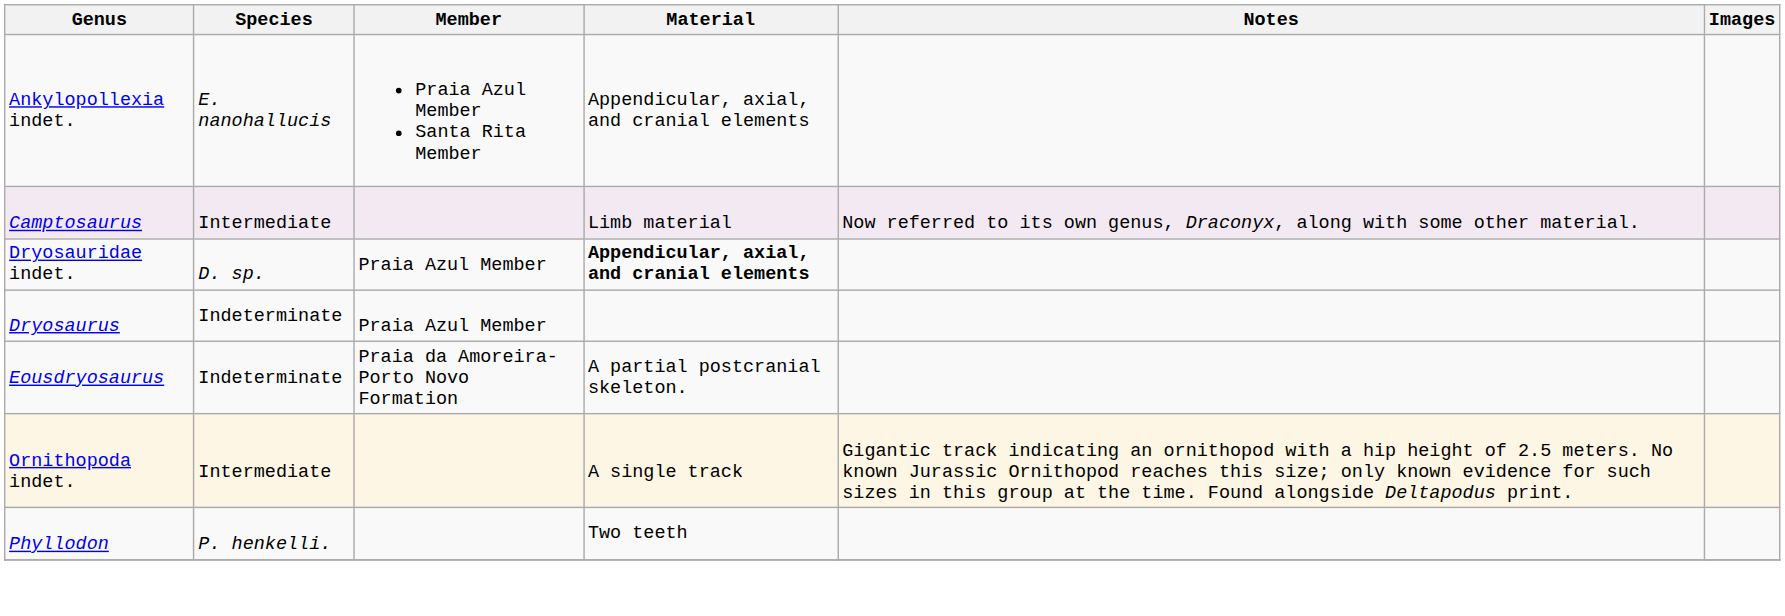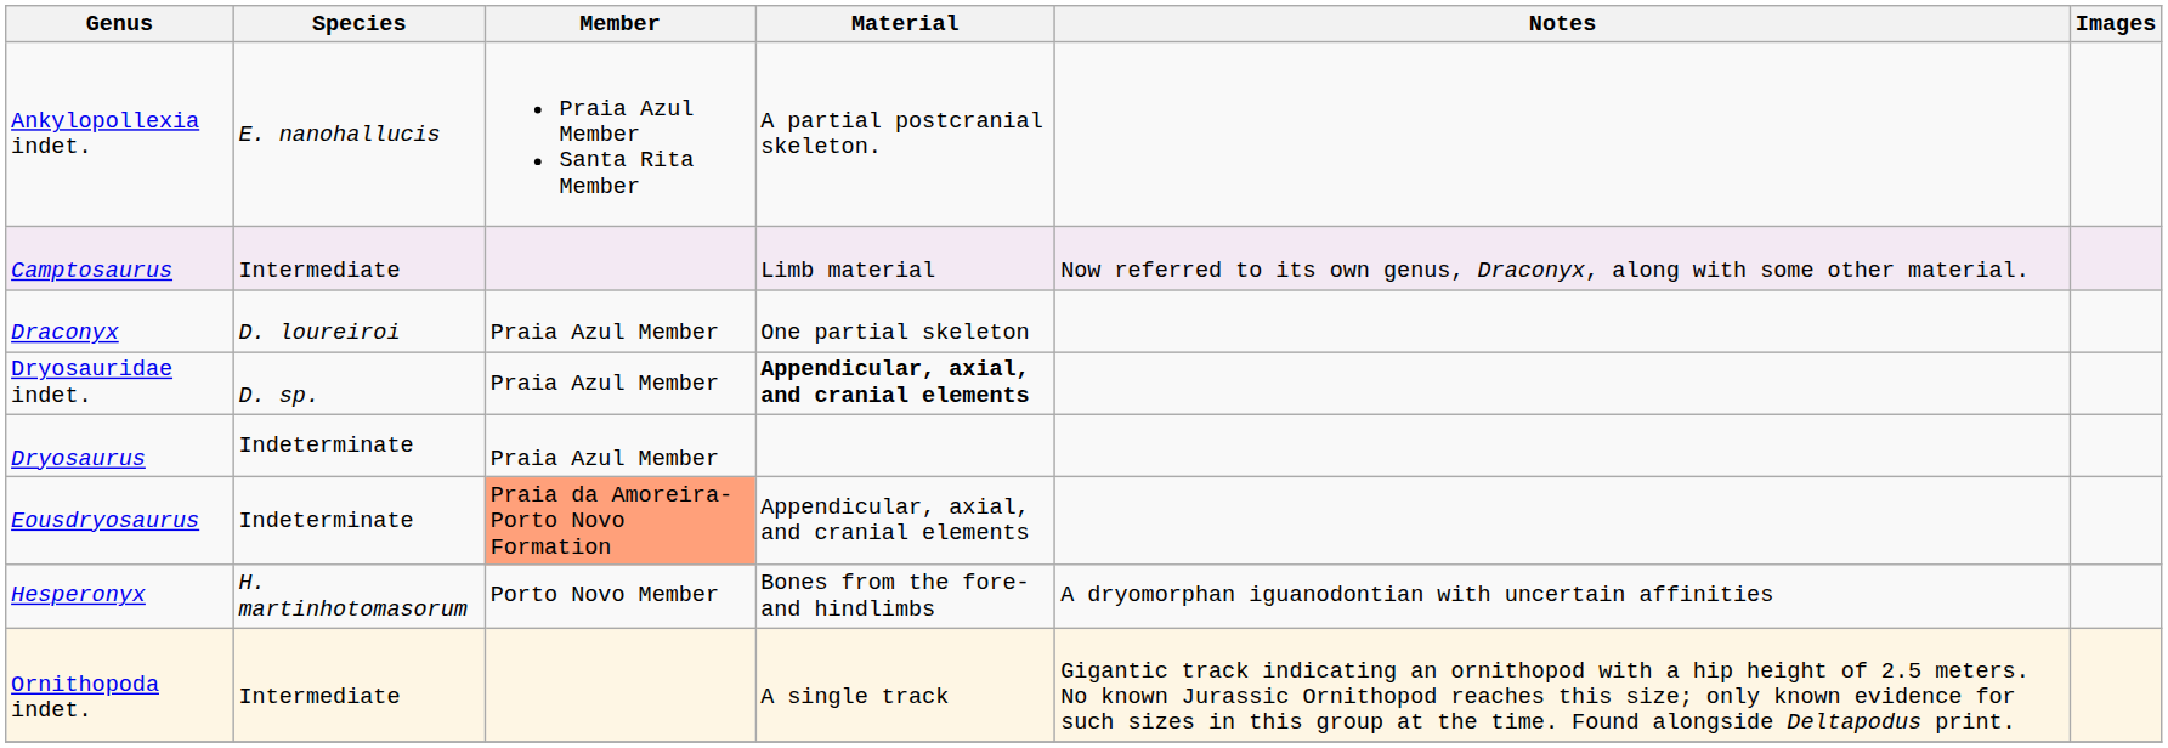Ankylopollexia indet. | Material: Appendicular, axial, and cranial elements -> A partial postcranial skeleton.
+ row: Draconyx | D. loureiroi | Praia Azul Member | One partial skeleton
Eousdryosaurus | Member: no background -> lightsalmon background
Eousdryosaurus | Material: A partial postcranial skeleton. -> Appendicular, axial, and cranial elements
+ row: Hesperonyx | H. martinhotomasorum | Porto Novo Member | Bones from the fore- and hindlimbs | A dryomorphan iguanodontian with uncertain affinities
- row: Phyllodon | P. henkelli. | Two teeth
